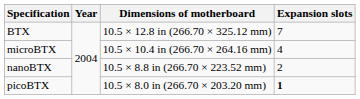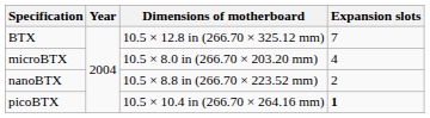microBTX | Dimensions of motherboard: 10.5 × 10.4 in (266.70 × 264.16 mm) -> 10.5 × 8.0 in (266.70 × 203.20 mm)
picoBTX | Dimensions of motherboard: 10.5 × 8.0 in (266.70 × 203.20 mm) -> 10.5 × 10.4 in (266.70 × 264.16 mm)
